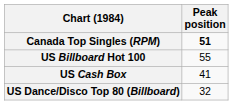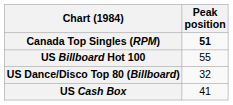rows swapped: US Dance/Disco Top 80 (Billboard) <-> US Cash Box
